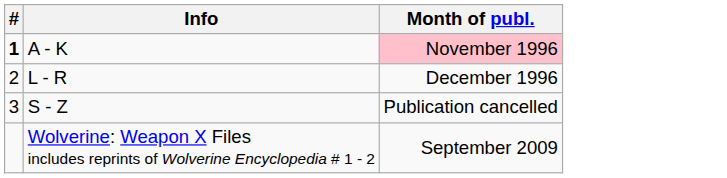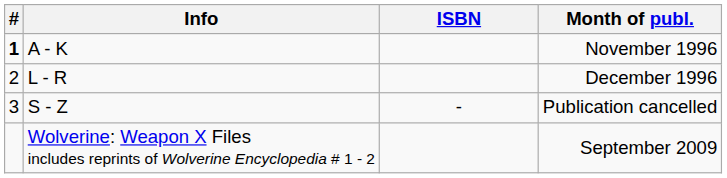+ column: ISBN | -
A - K | Month of publ.: pink background -> no background
